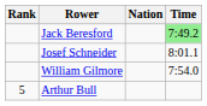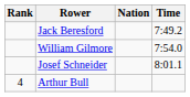Jack Beresford | Time: lightgreen background -> no background
rows swapped: William Gilmore <-> Josef Schneider
Arthur Bull | Rank: 5 -> 4
